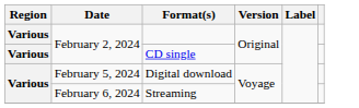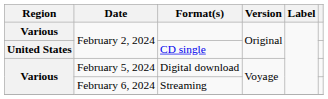CD single | Region: Various -> United States
